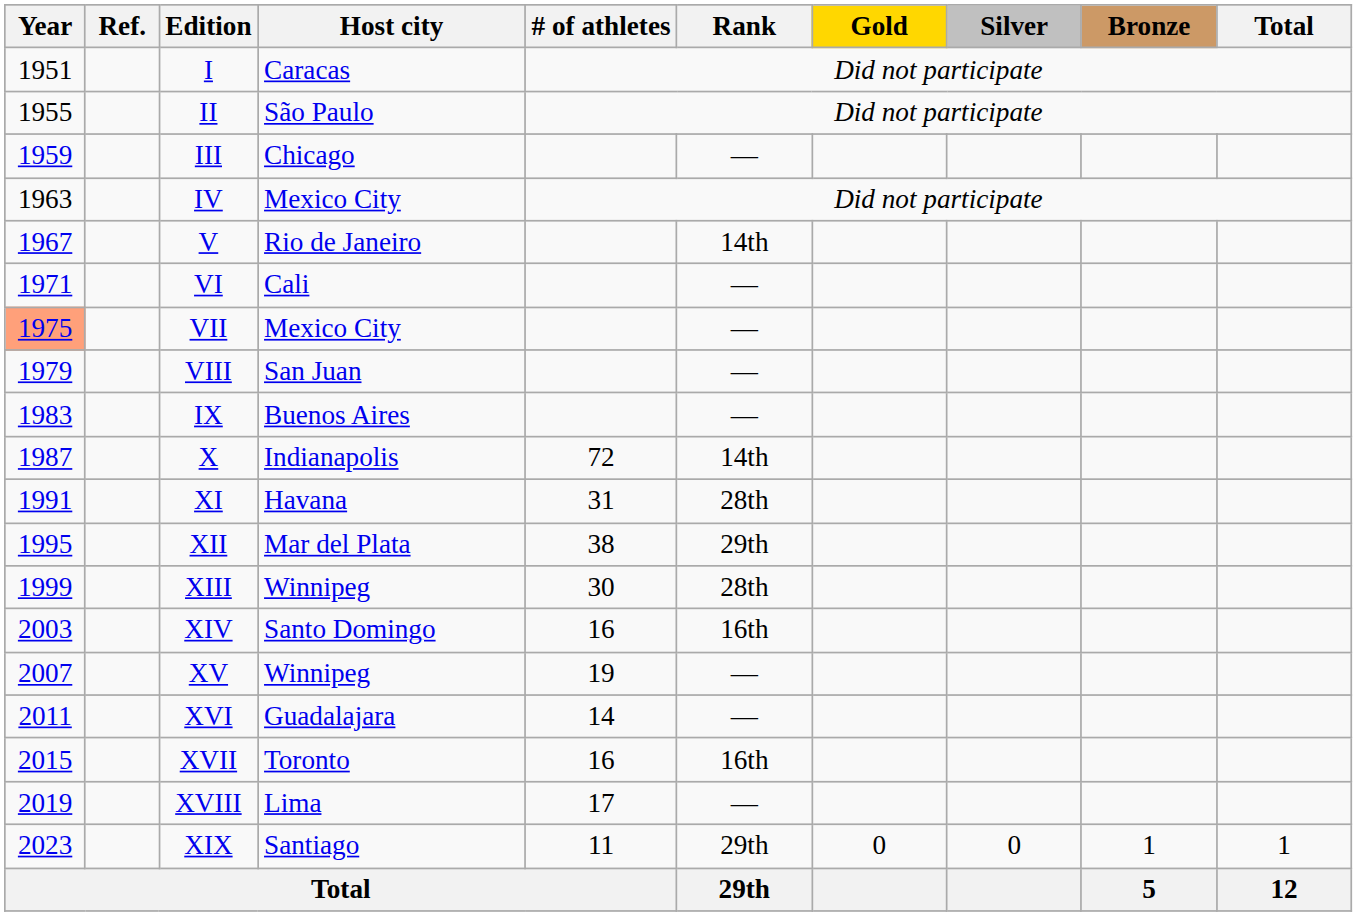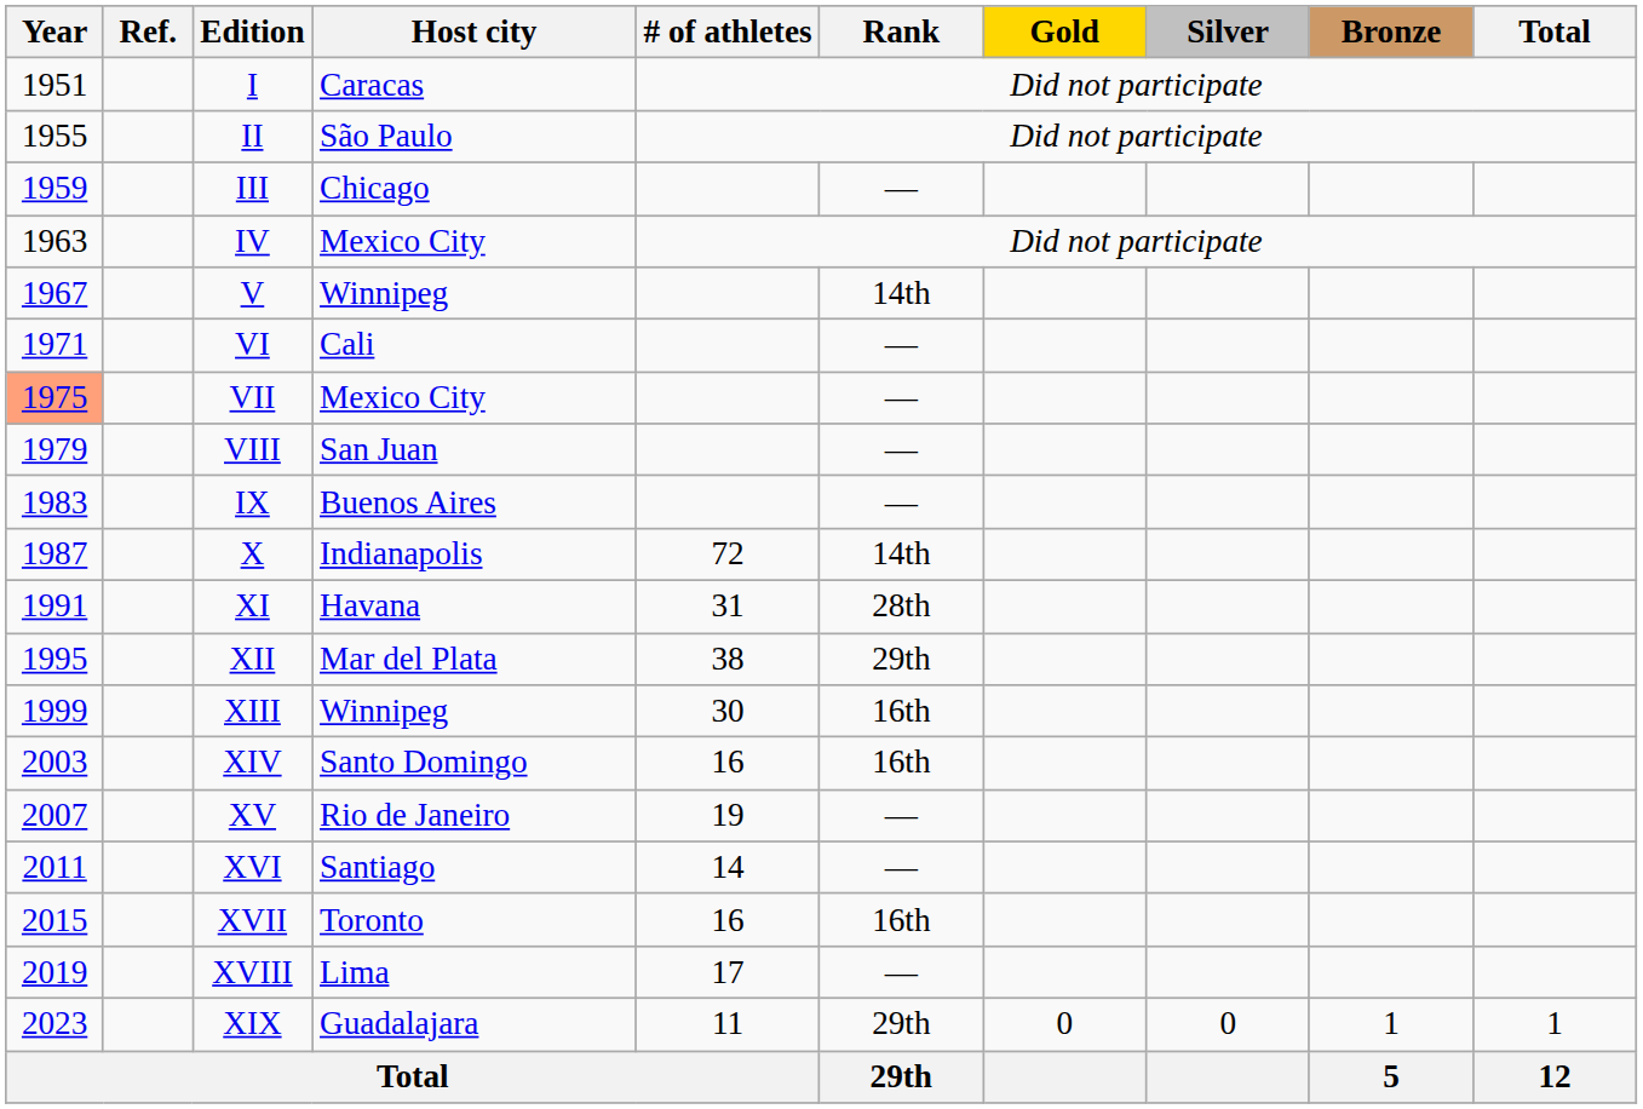V | Host city: Rio de Janeiro -> Winnipeg
XIII | Rank: 28th -> 16th
XV | Host city: Winnipeg -> Rio de Janeiro
XVI | Host city: Guadalajara -> Santiago
XIX | Host city: Santiago -> Guadalajara
